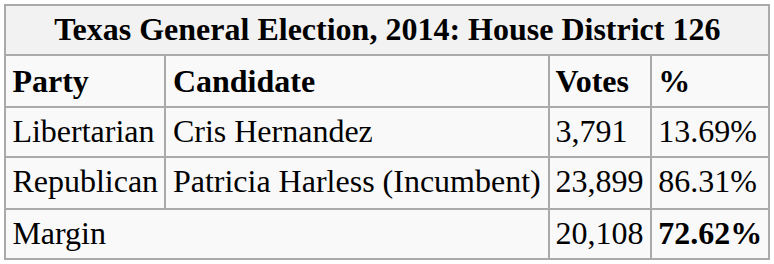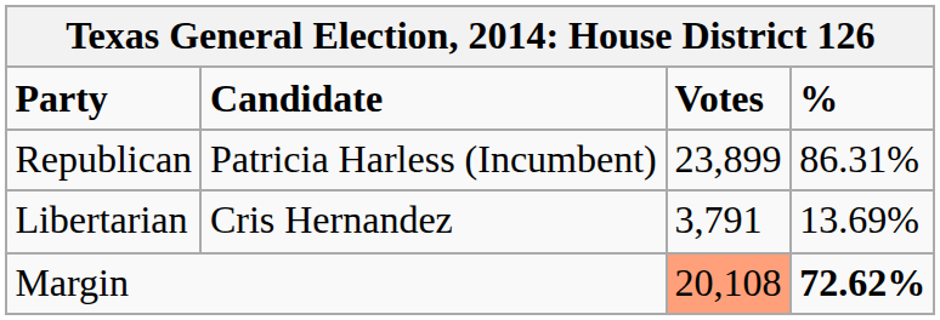rows swapped: Republican <-> Libertarian
Margin | Votes: no background -> lightsalmon background
